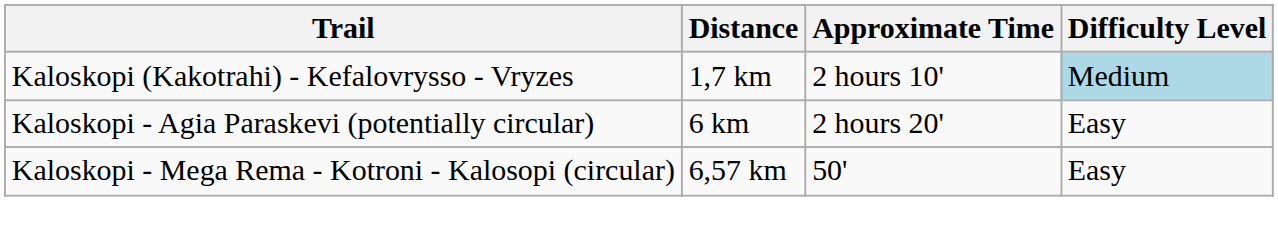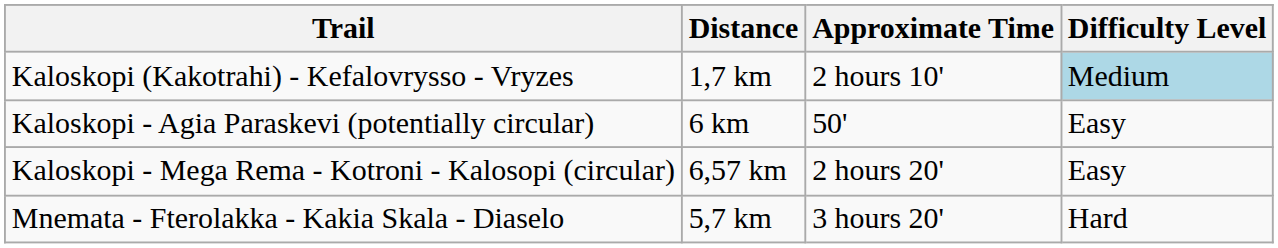Kaloskopi - Agia Paraskevi (potentially circular) | Approximate Time: 2 hours 20' -> 50'
Kaloskopi - Mega Rema - Kotroni - Kalosopi (circular) | Approximate Time: 50' -> 2 hours 20'
+ row: Mnemata - Fterolakka - Kakia Skala - Diaselo | 5,7 km | 3 hours 20' | Hard
